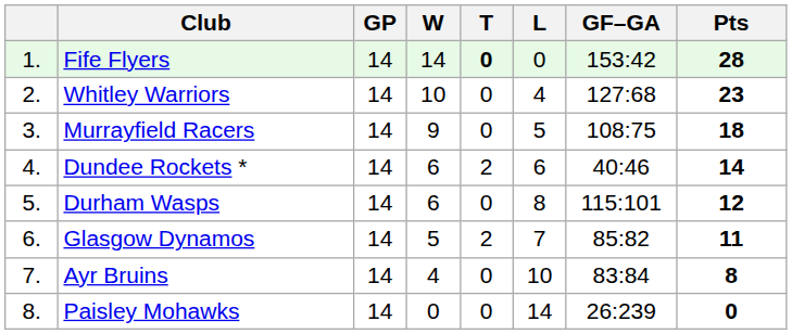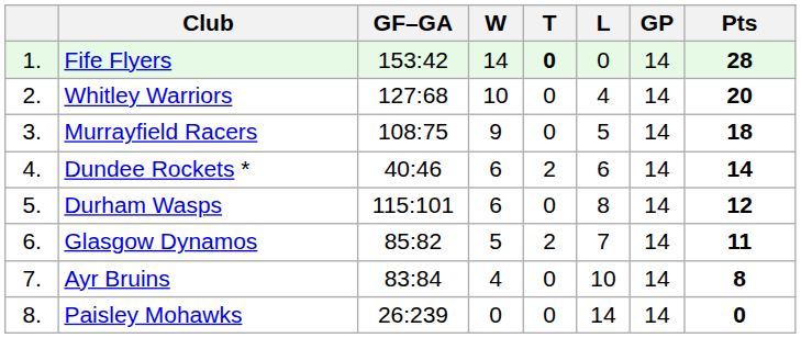columns swapped: GP <-> GF–GA
Whitley Warriors | Pts: 23 -> 20
